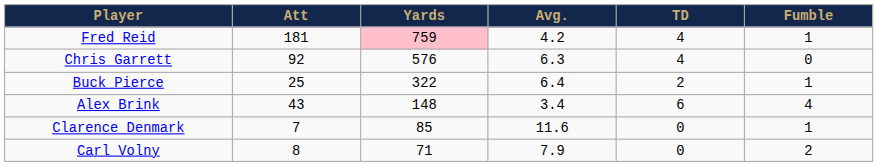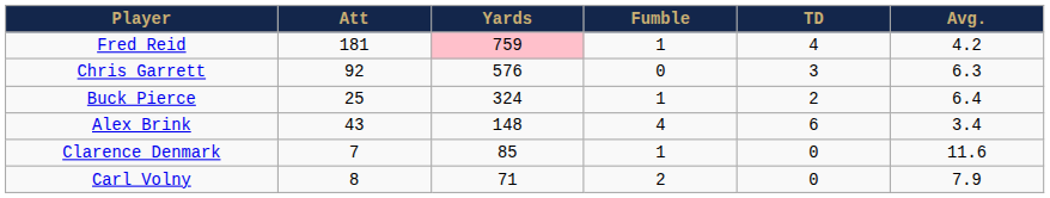columns swapped: Avg. <-> Fumble
Chris Garrett | TD: 4 -> 3
Buck Pierce | Yards: 322 -> 324
